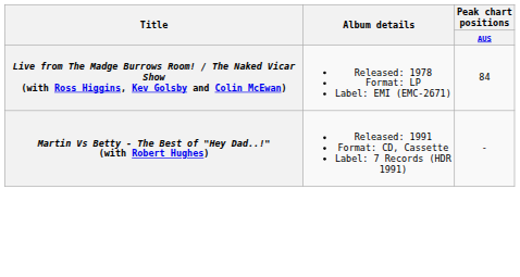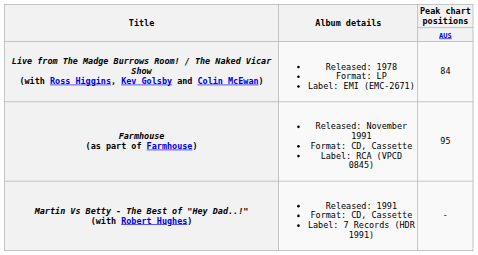+ row: Farmhouse (as part of Farmhouse) | Released: November 1991 Format: CD, Cassette Label: RCA (VPCD 0845) | 95
